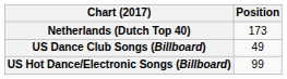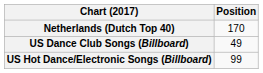Netherlands (Dutch Top 40) | Position: 173 -> 170
